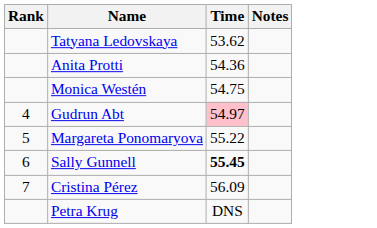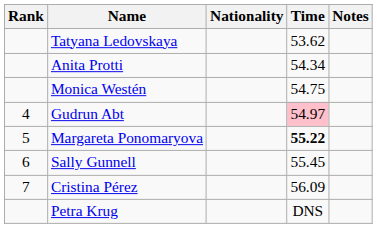+ column: Nationality
Anita Protti | Time: 54.36 -> 54.34
Margareta Ponomaryova | Time: normal -> bold
Sally Gunnell | Time: bold -> normal
